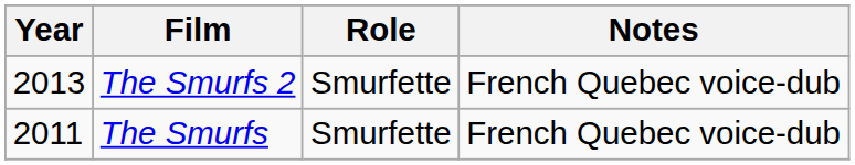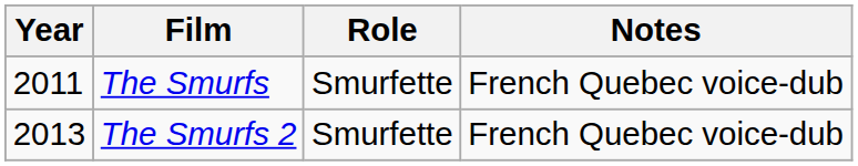rows swapped: The Smurfs <-> The Smurfs 2
